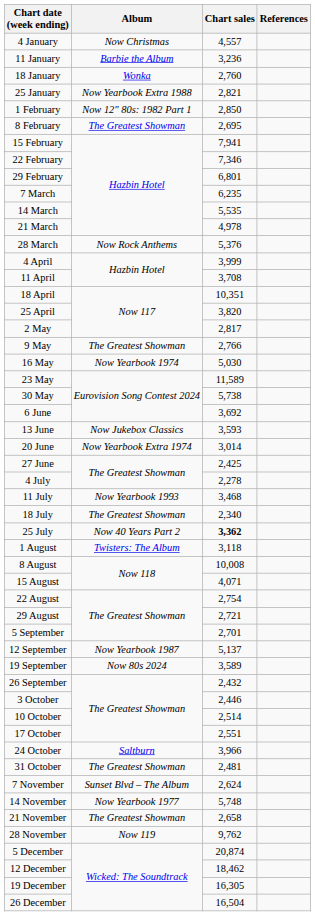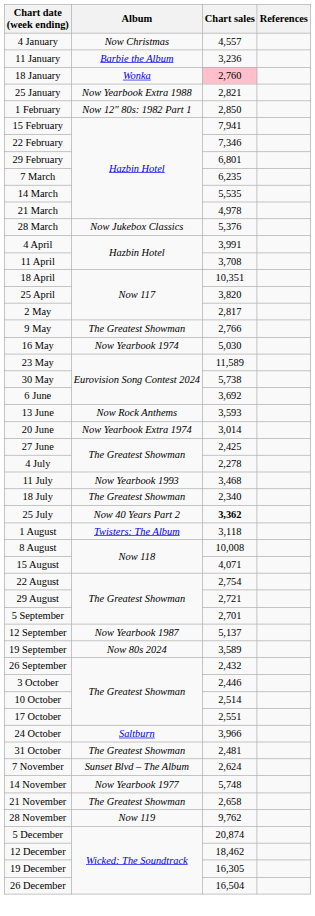18 January | Chart sales: no background -> pink background
- row: 8 February | The Greatest Showman | 2,695
28 March | Album: Now Rock Anthems -> Now Jukebox Classics
4 April | Chart sales: 3,999 -> 3,991
13 June | Album: Now Jukebox Classics -> Now Rock Anthems
